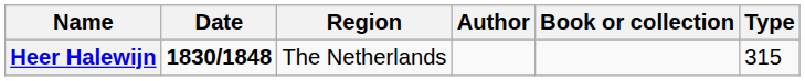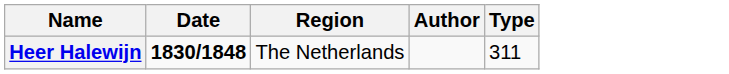- column: Book or collection
Heer Halewijn | Type: 315 -> 311
